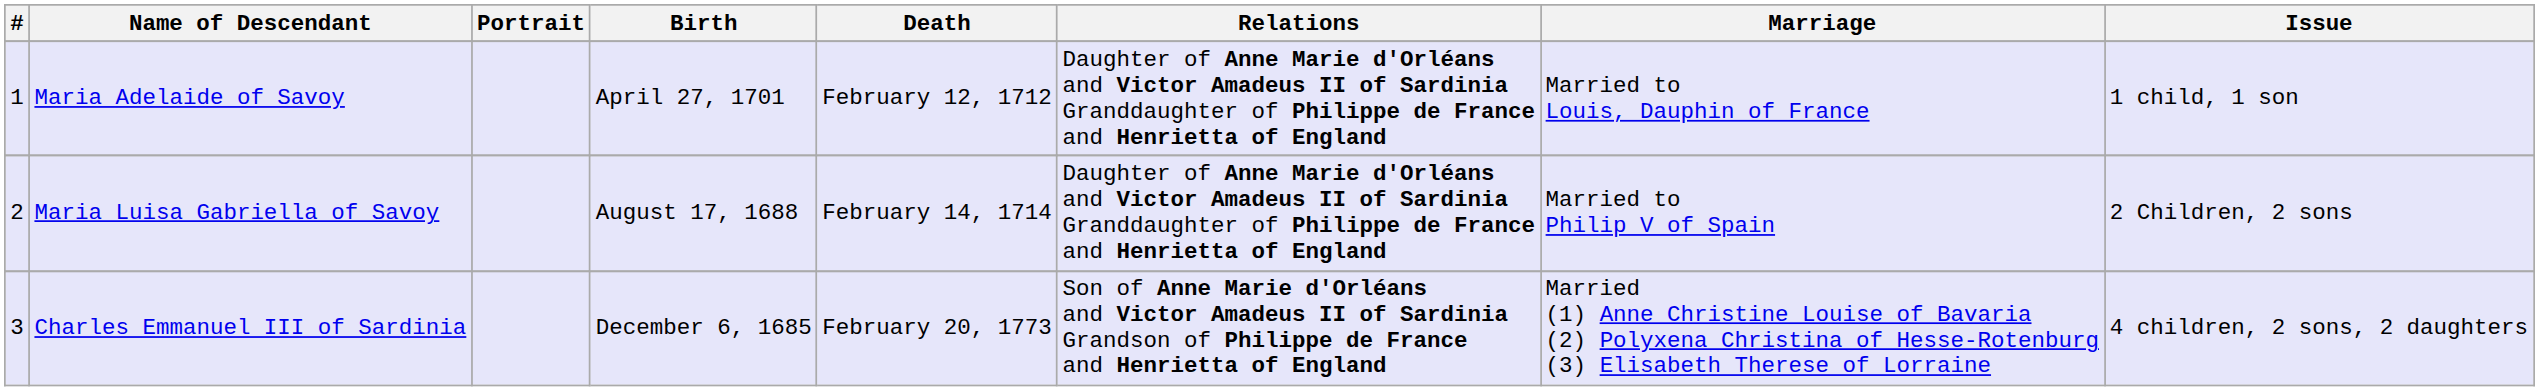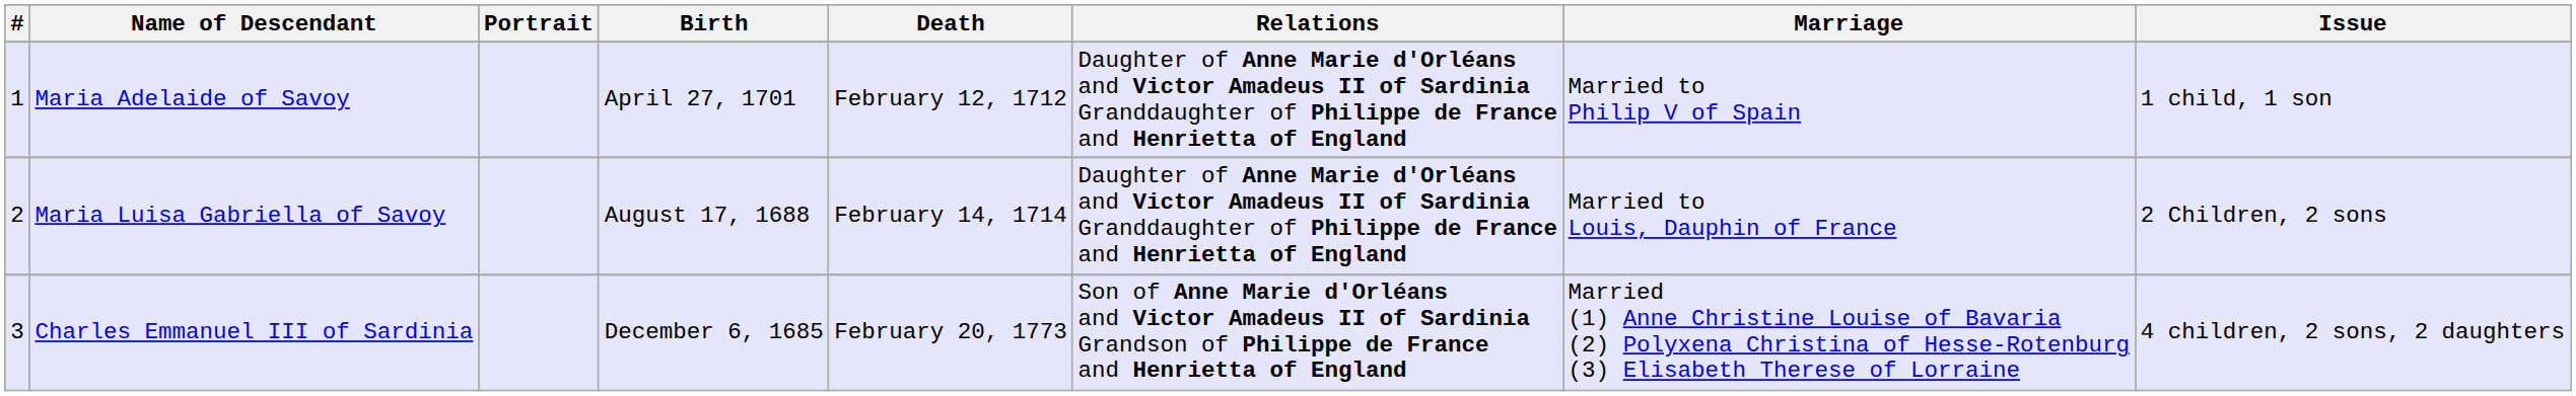Maria Adelaide of Savoy | Marriage: Married to Louis, Dauphin of France -> Married to Philip V of Spain
Maria Luisa Gabriella of Savoy | Marriage: Married to Philip V of Spain -> Married to Louis, Dauphin of France
